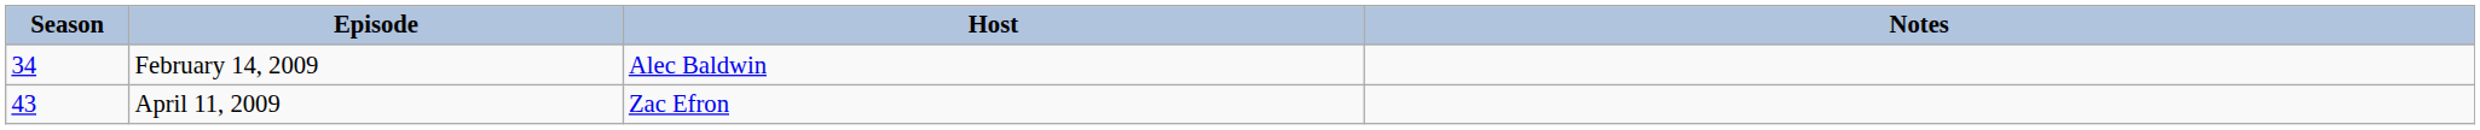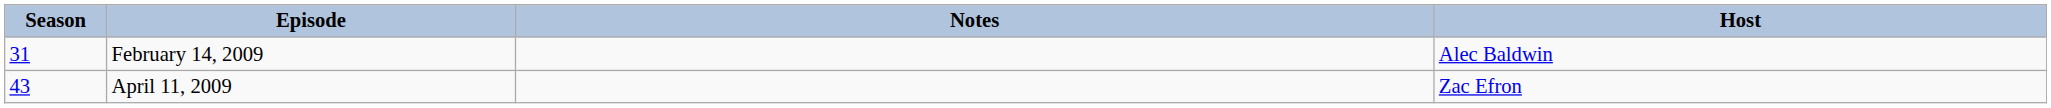columns swapped: Host <-> Notes
February 14, 2009 | Season: 34 -> 31
